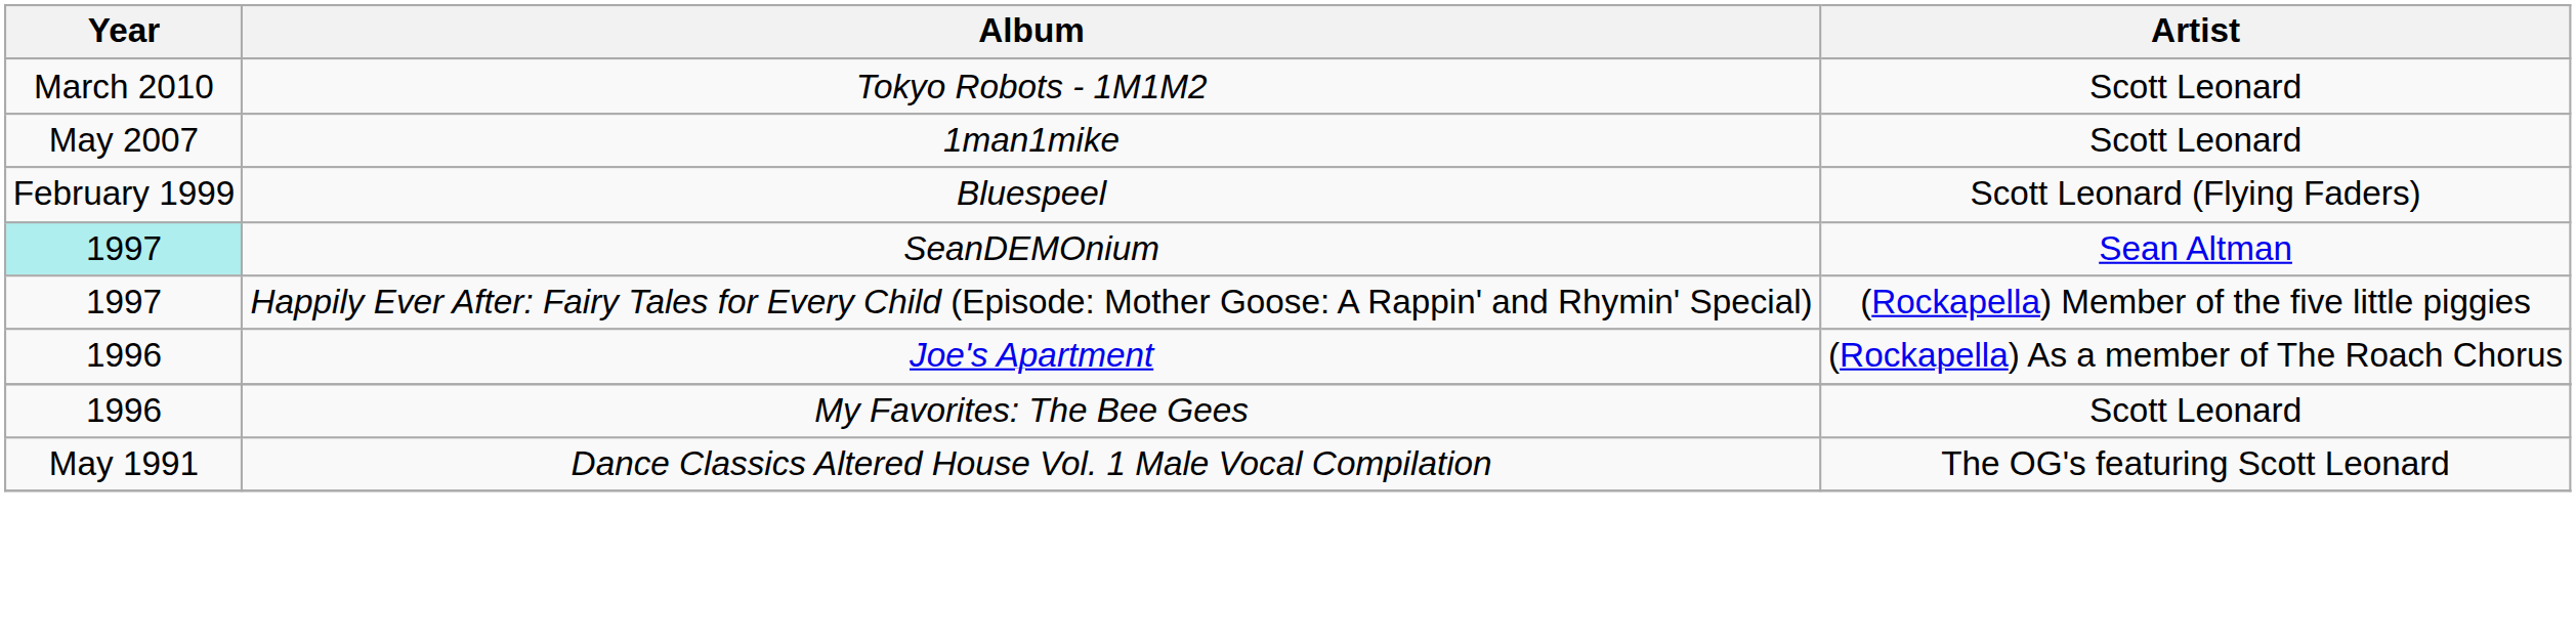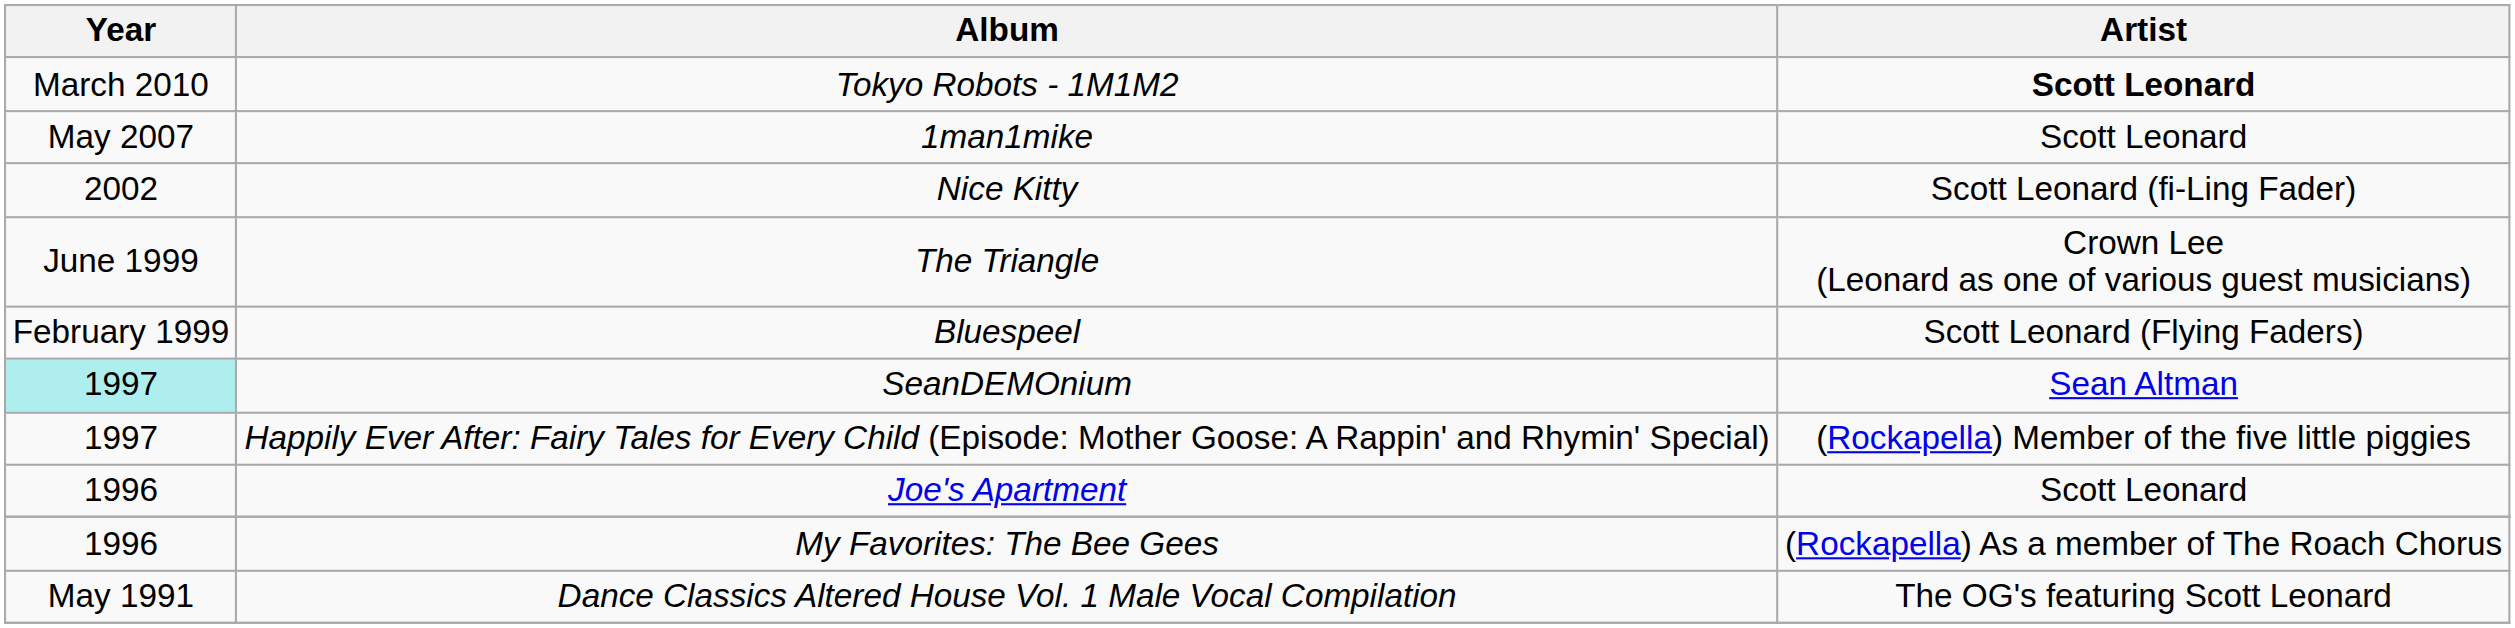Tokyo Robots - 1M1M2 | Artist: normal -> bold
+ row: 2002 | Nice Kitty | Scott Leonard (fi-Ling Fader)
+ row: June 1999 | The Triangle | Crown Lee (Leonard as one of various guest musicians)
Joe's Apartment | Artist: (Rockapella) As a member of The Roach Chorus -> Scott Leonard
My Favorites: The Bee Gees | Artist: Scott Leonard -> (Rockapella) As a member of The Roach Chorus
